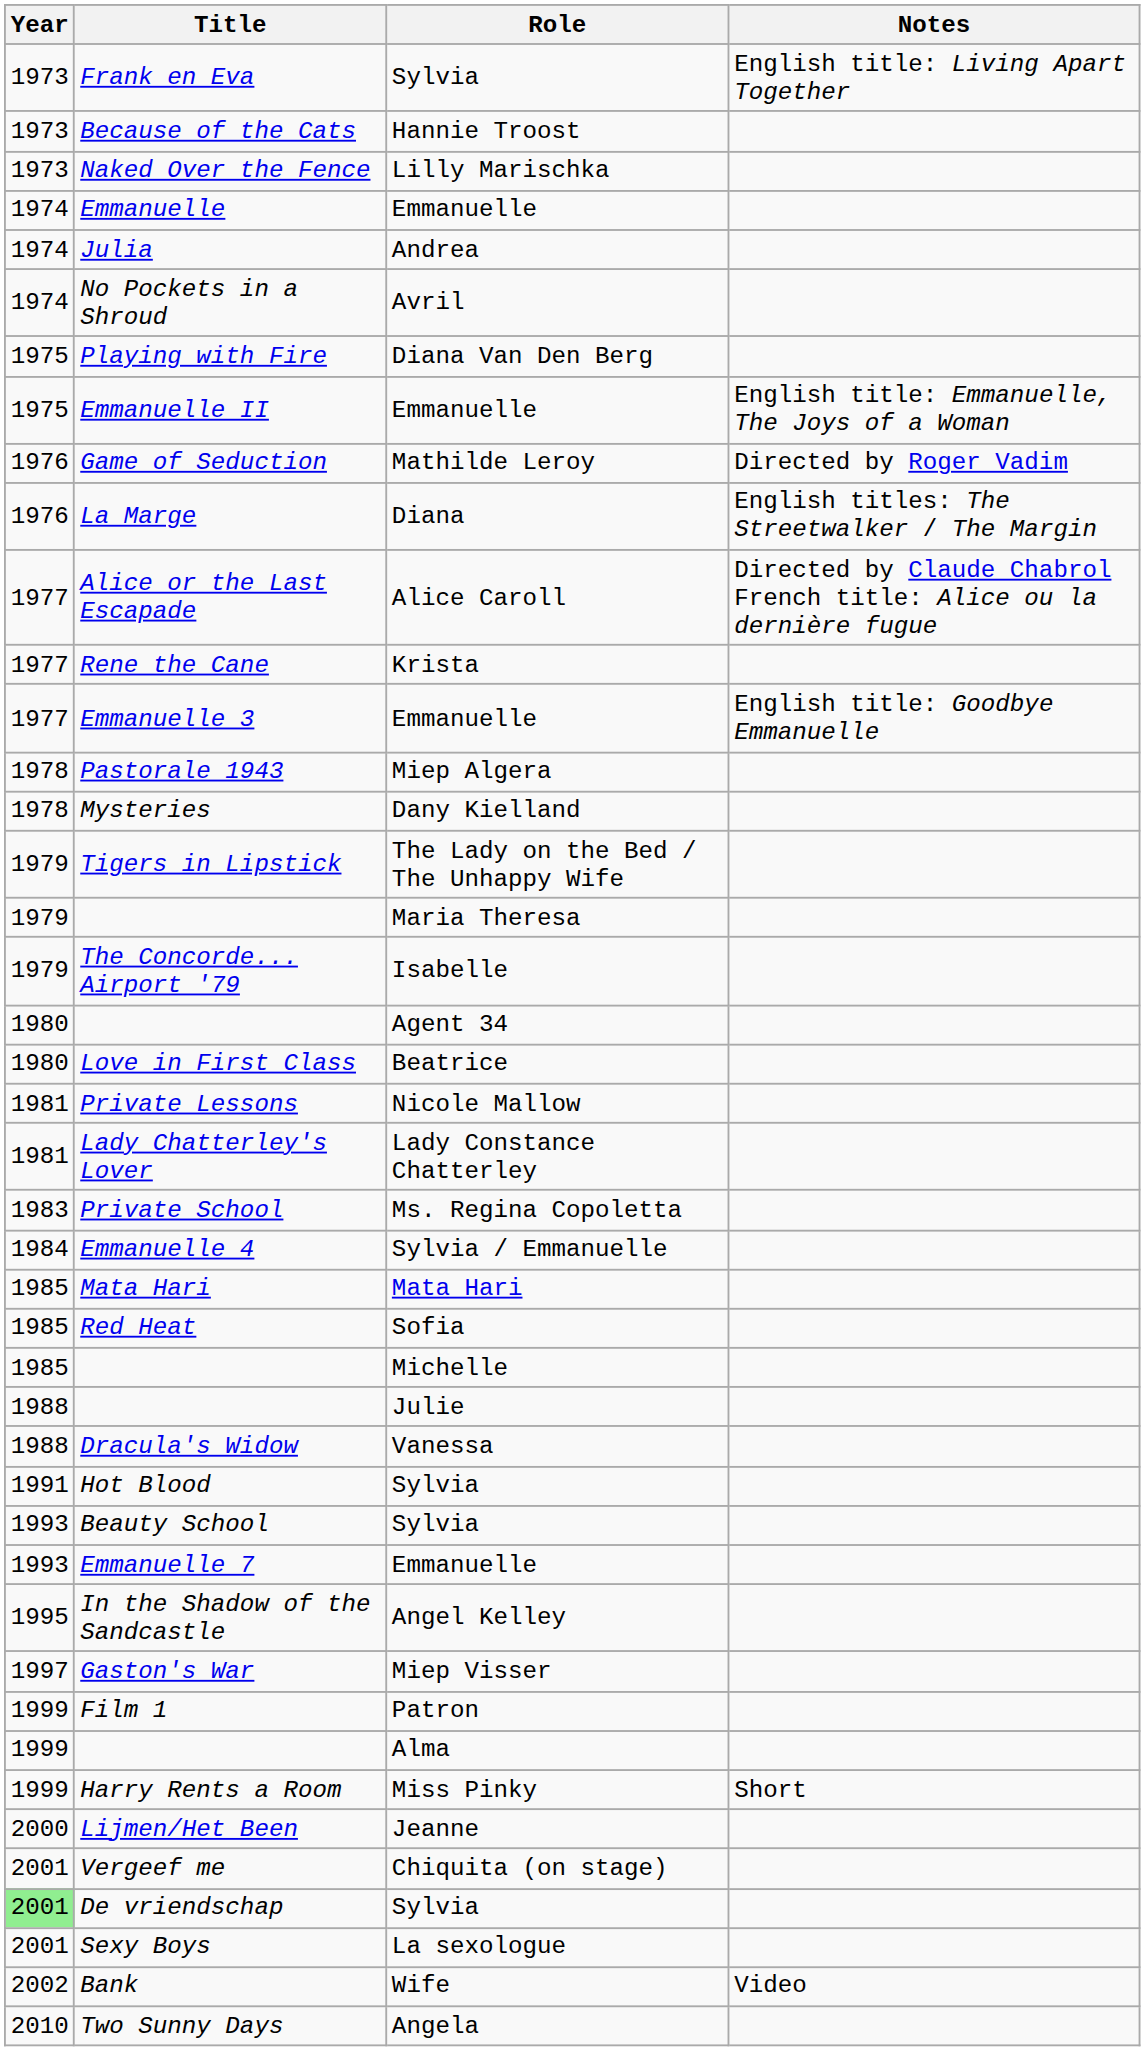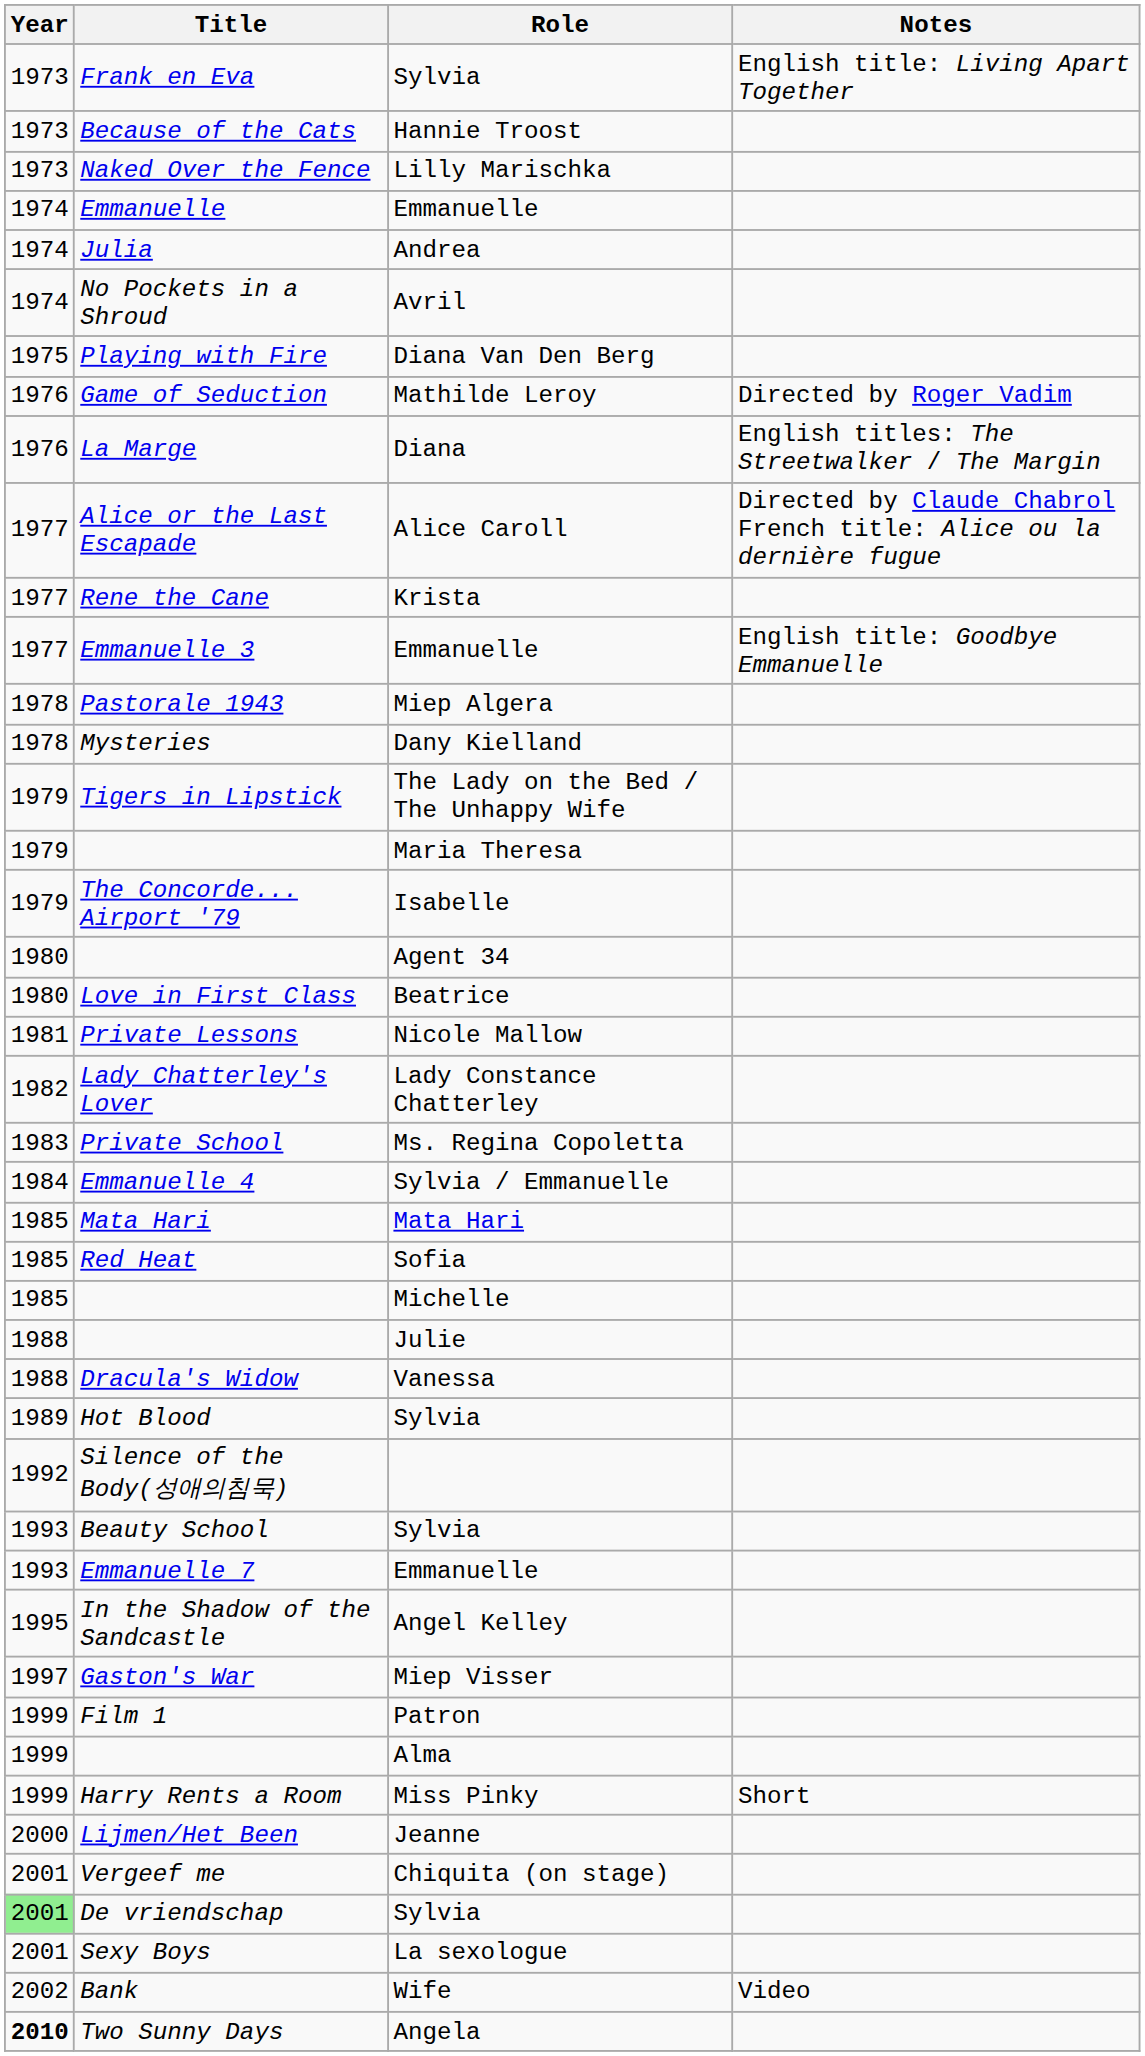- row: 1975 | Emmanuelle II | Emmanuelle | English title: Emmanuelle, The Joys of a Woman
Lady Chatterley's Lover | Year: 1981 -> 1982
Hot Blood | Year: 1991 -> 1989
+ row: 1992 | Silence of the Body(성애의침묵)
Two Sunny Days | Year: normal -> bold
